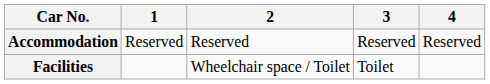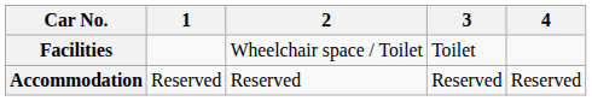rows swapped: Accommodation <-> Facilities
